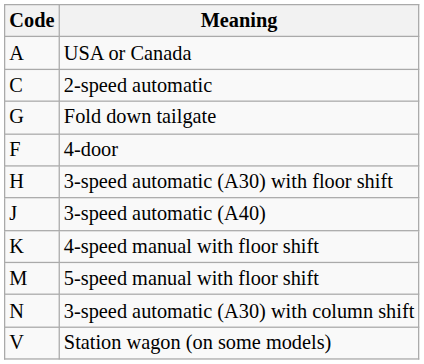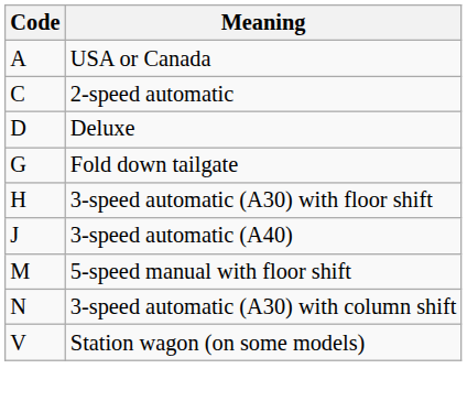+ row: D | Deluxe
- row: F | 4-door
- row: K | 4-speed manual with floor shift
